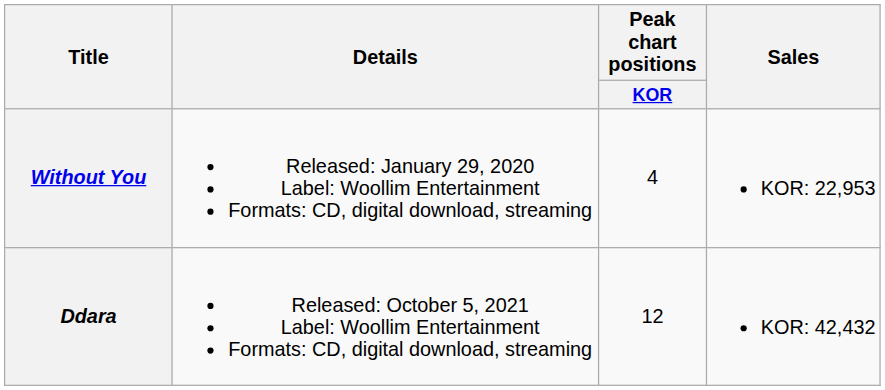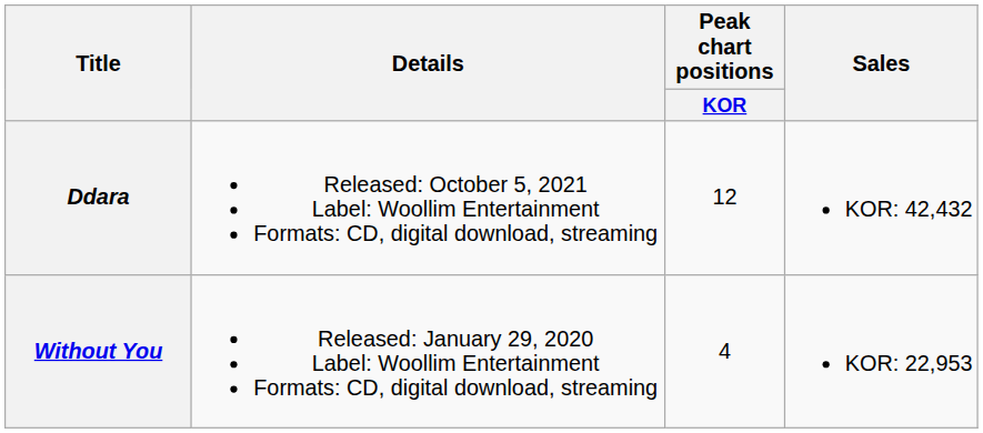rows swapped: Without You <-> Ddara
